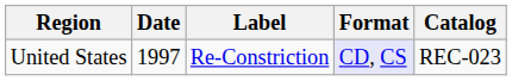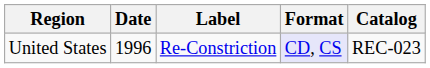United States | Date: 1997 -> 1996
